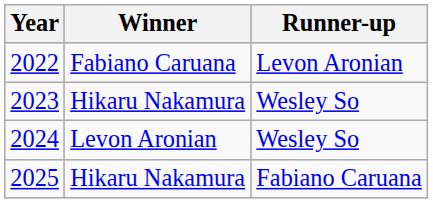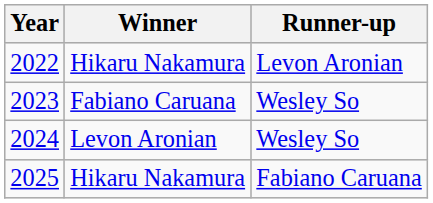2022 | Winner: Fabiano Caruana -> Hikaru Nakamura
2023 | Winner: Hikaru Nakamura -> Fabiano Caruana
